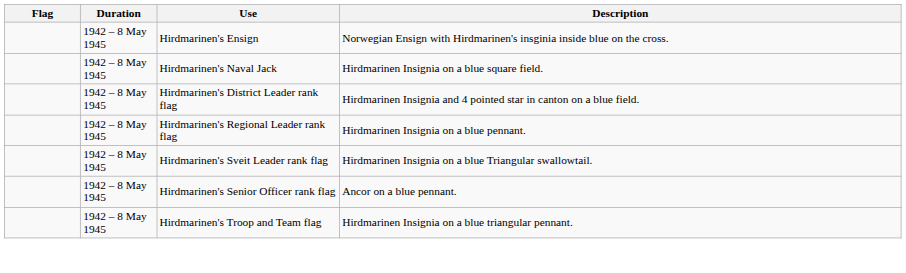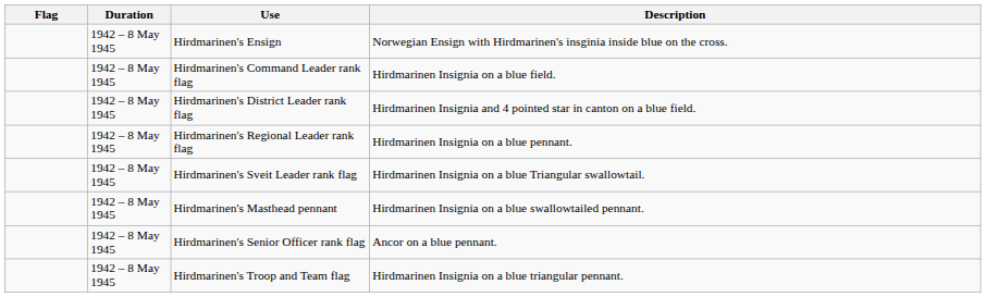- row: 1942 – 8 May 1945 | Hirdmarinen's Naval Jack | Hirdmarinen Insignia on a blue square field.
+ row: 1942 – 8 May 1945 | Hirdmarinen's Command Leader rank flag | Hirdmarinen Insignia on a blue field.
+ row: 1942 – 8 May 1945 | Hirdmarinen's Masthead pennant | Hirdmarinen Insignia on a blue swallowtailed pennant.
